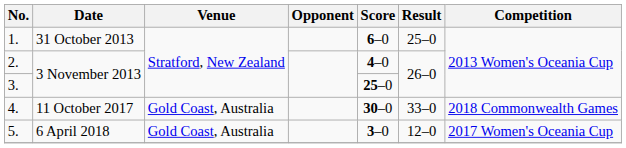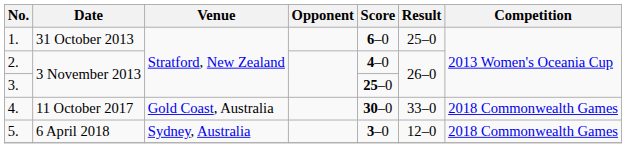5. | Venue: Gold Coast, Australia -> Sydney, Australia
5. | Competition: 2017 Women's Oceania Cup -> 2018 Commonwealth Games
